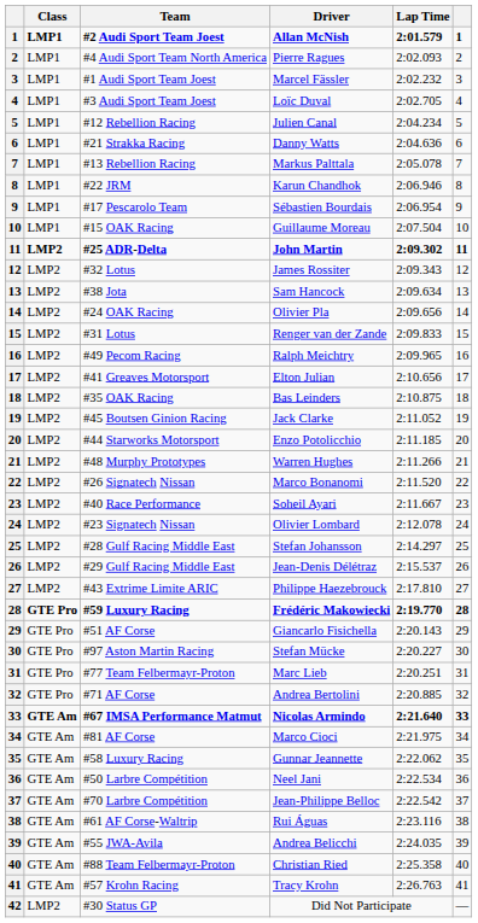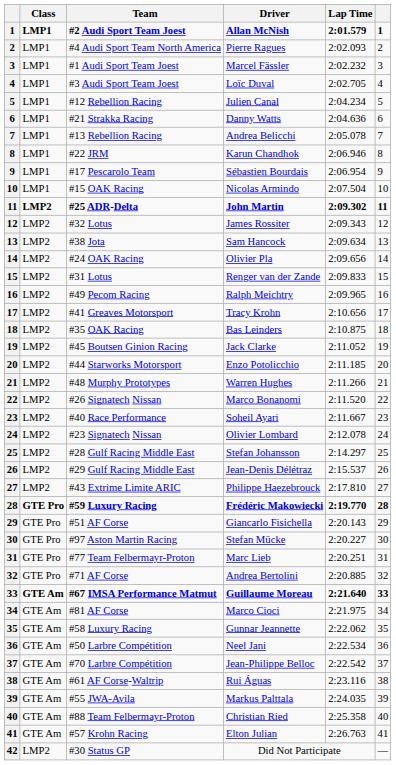#13 Rebellion Racing | Driver: Markus Palttala -> Andrea Belicchi
#15 OAK Racing | Driver: Guillaume Moreau -> Nicolas Armindo
#41 Greaves Motorsport | Driver: Elton Julian -> Tracy Krohn
#67 IMSA Performance Matmut | Driver: Nicolas Armindo -> Guillaume Moreau
#55 JWA-Avila | Driver: Andrea Belicchi -> Markus Palttala
#57 Krohn Racing | Driver: Tracy Krohn -> Elton Julian
